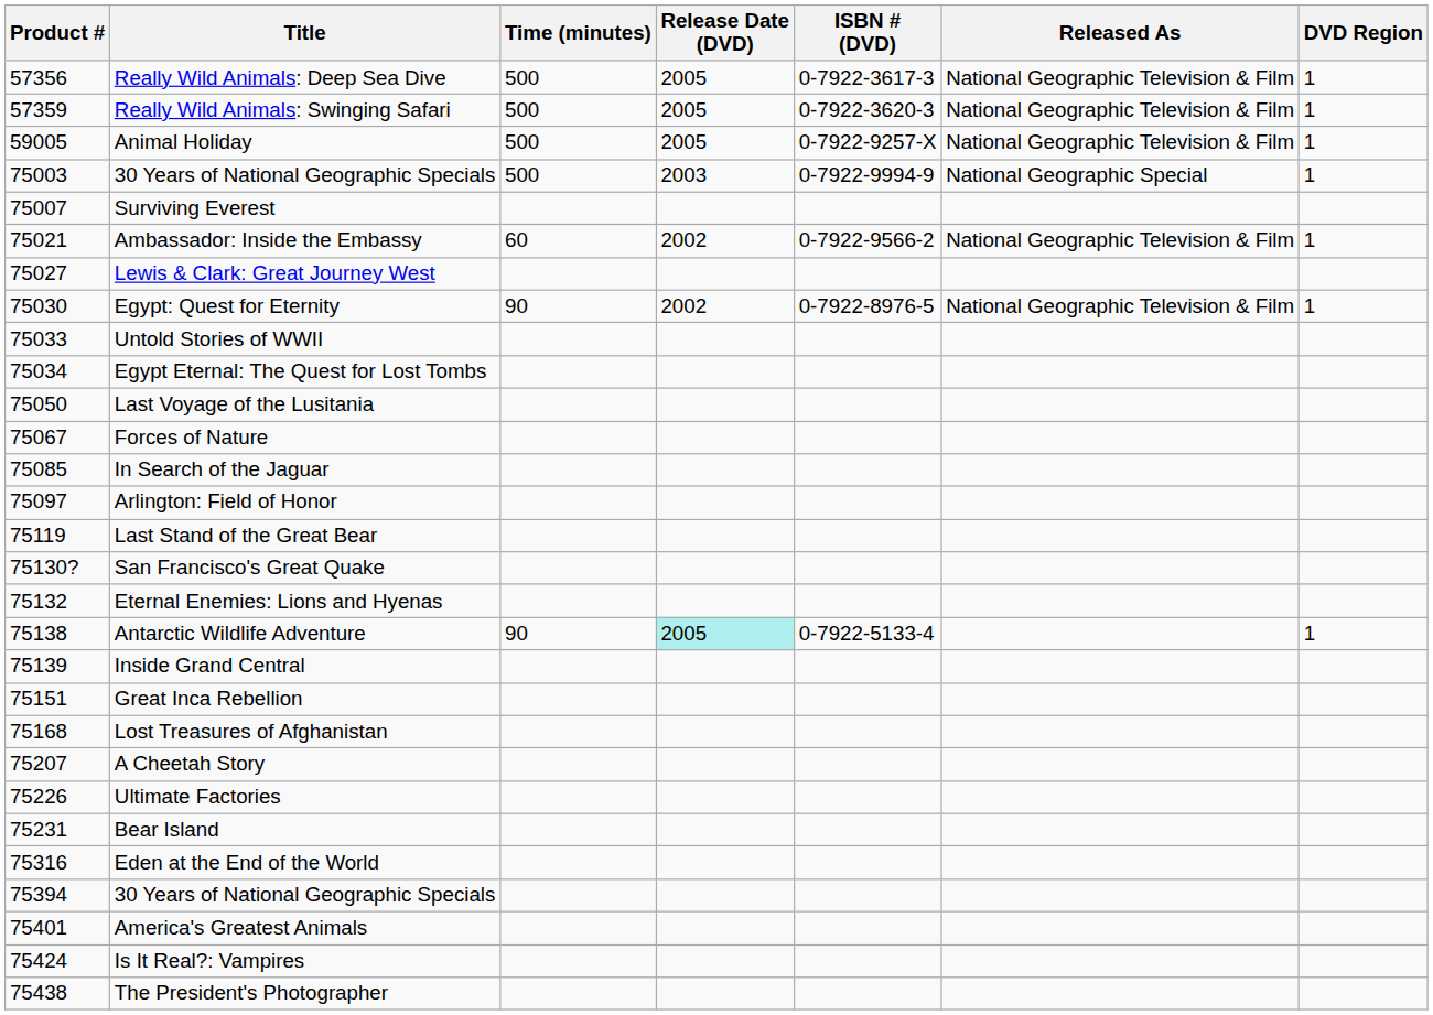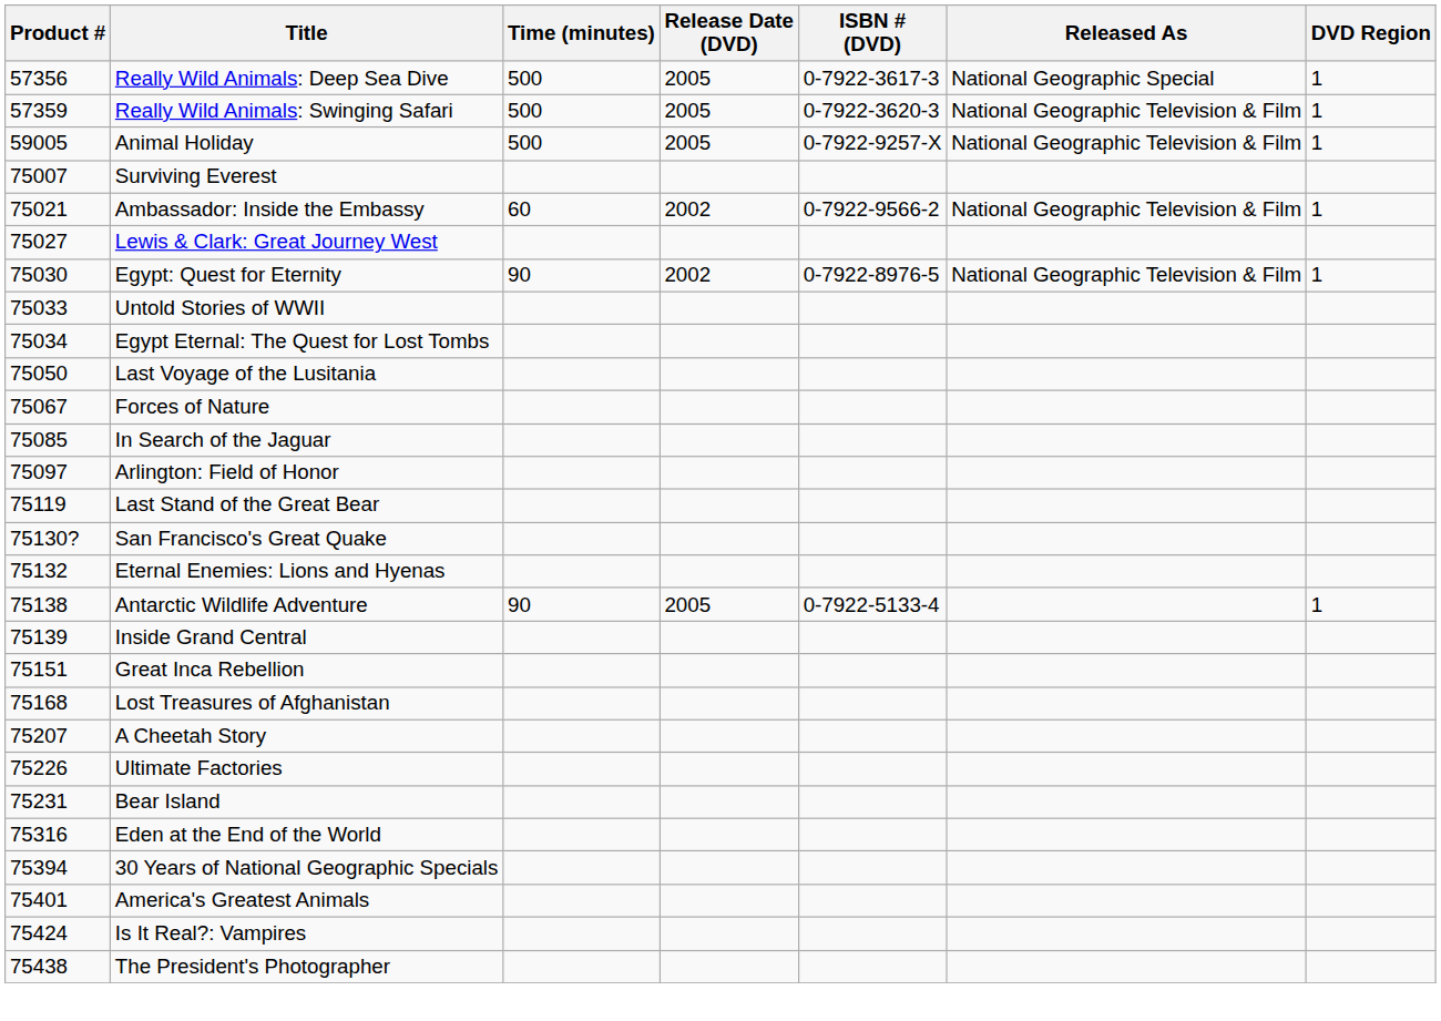Really Wild Animals: Deep Sea Dive | Released As: National Geographic Television & Film -> National Geographic Special
- row: 75003 | 30 Years of National Geographic Specials | 500 | 2003 | 0-7922-9994-9 | National Geographic Special | 1
Antarctic Wildlife Adventure | Release Date (DVD): paleturquoise background -> no background
